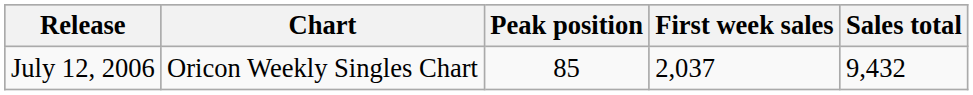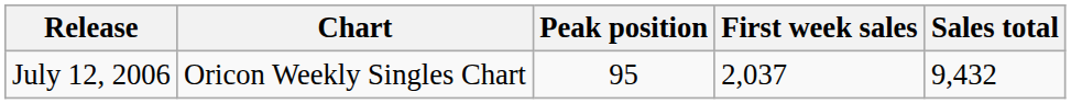July 12, 2006 | Peak position: 85 -> 95
